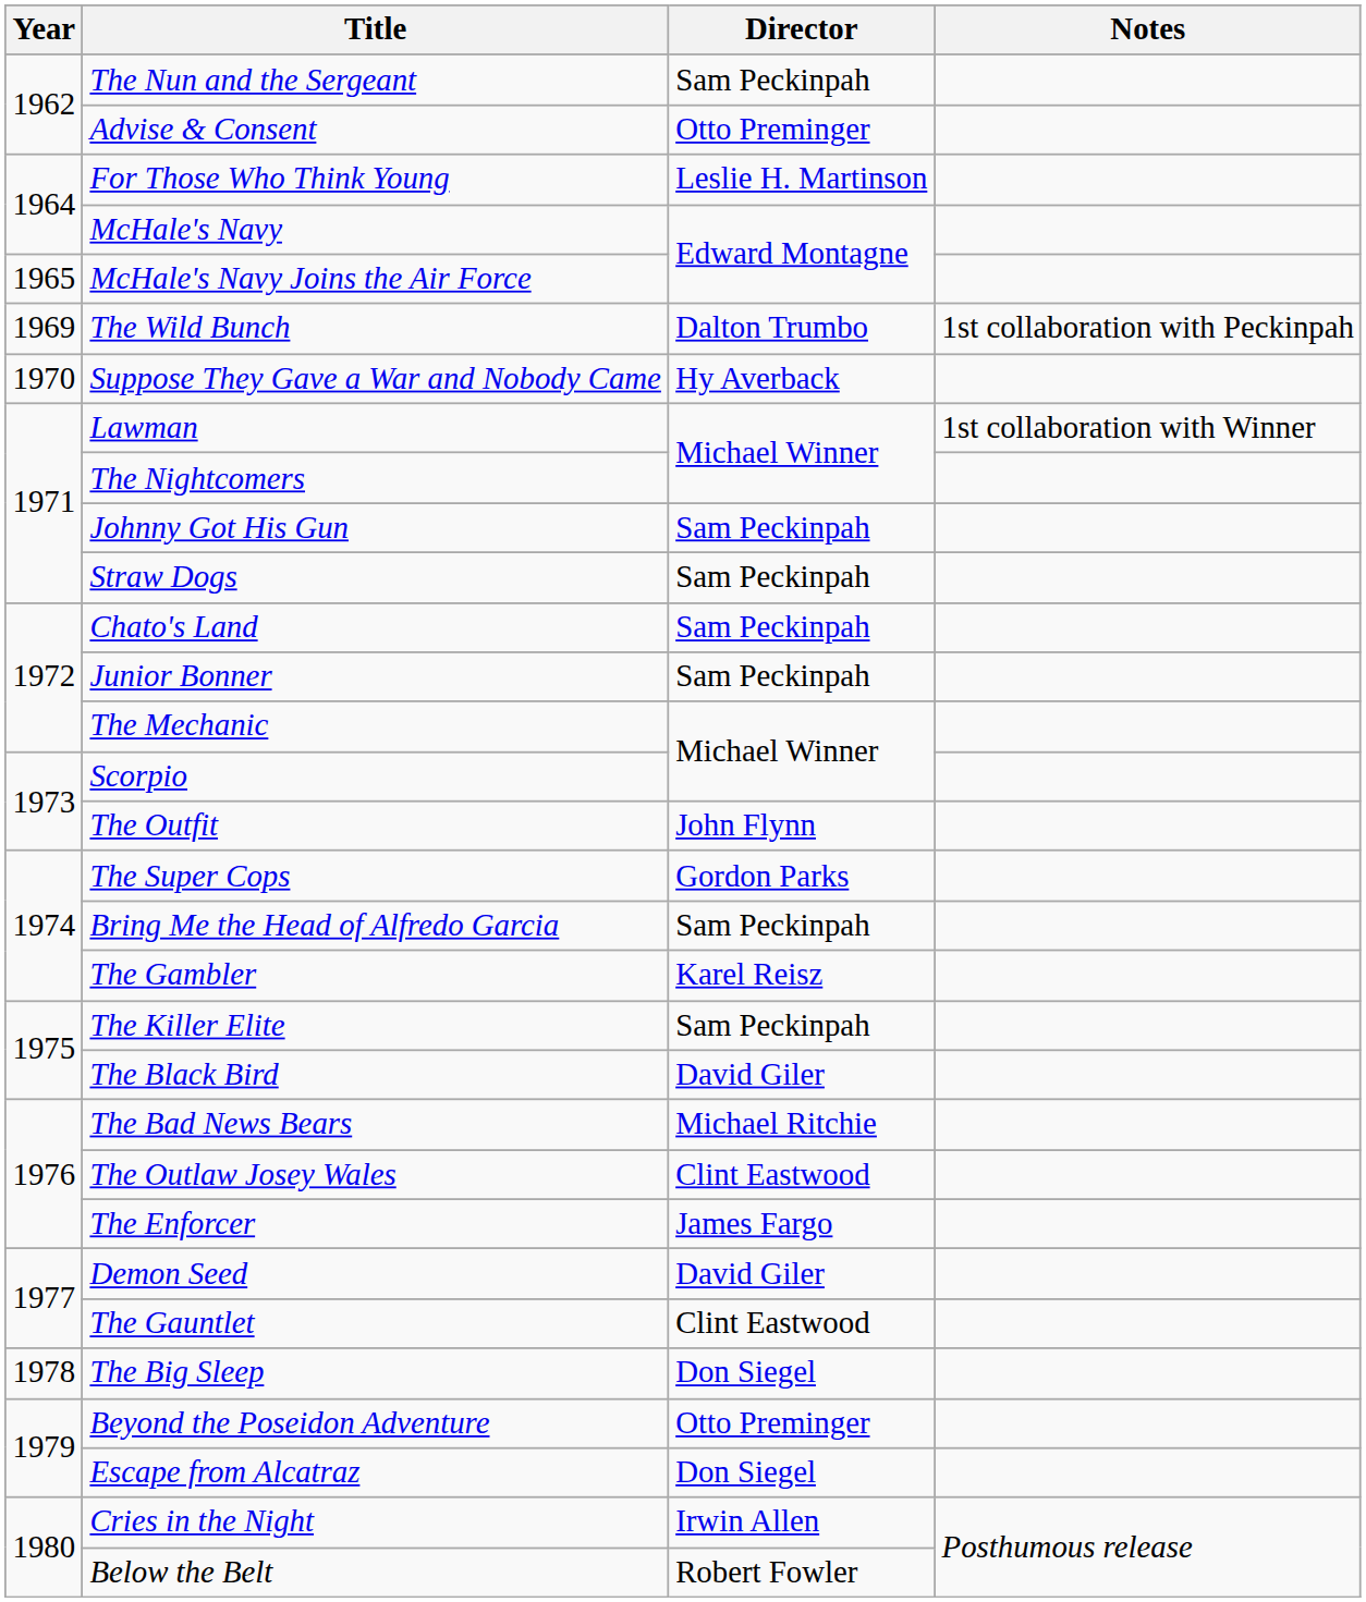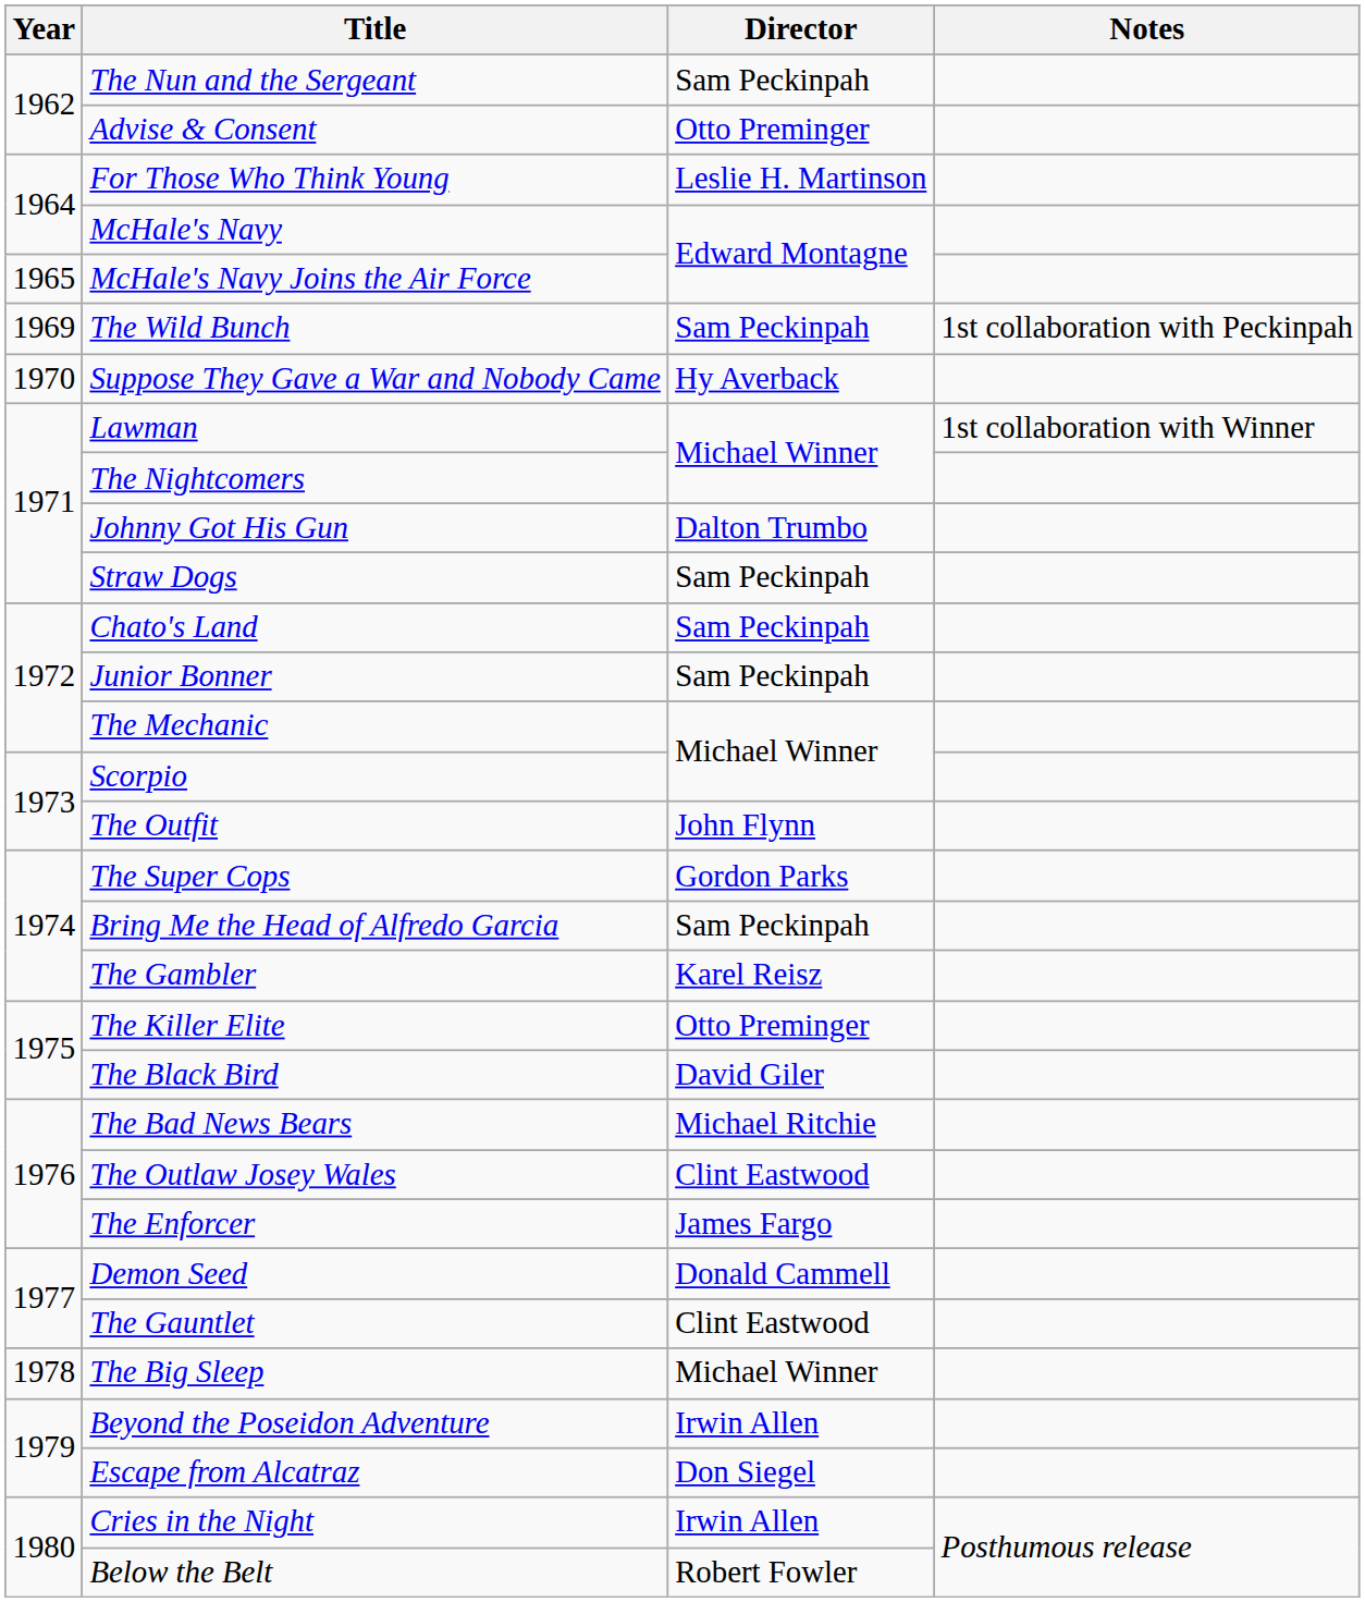The Wild Bunch | Director: Dalton Trumbo -> Sam Peckinpah
Johnny Got His Gun | Director: Sam Peckinpah -> Dalton Trumbo
The Killer Elite | Director: Sam Peckinpah -> Otto Preminger
Demon Seed | Director: David Giler -> Donald Cammell
The Big Sleep | Director: Don Siegel -> Michael Winner
Beyond the Poseidon Adventure | Director: Otto Preminger -> Irwin Allen
